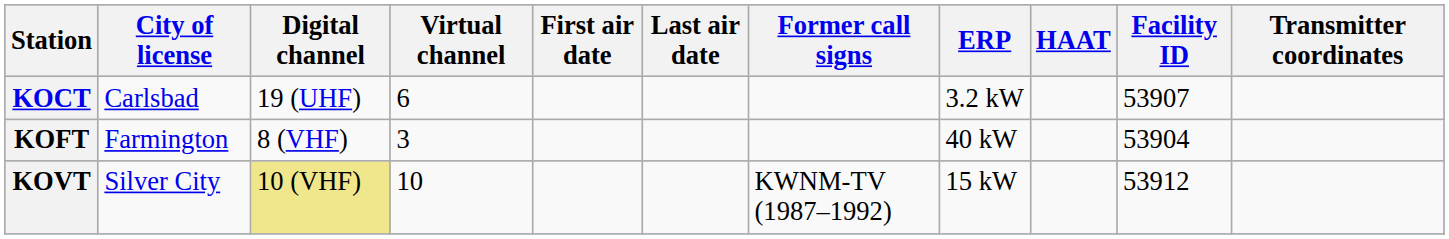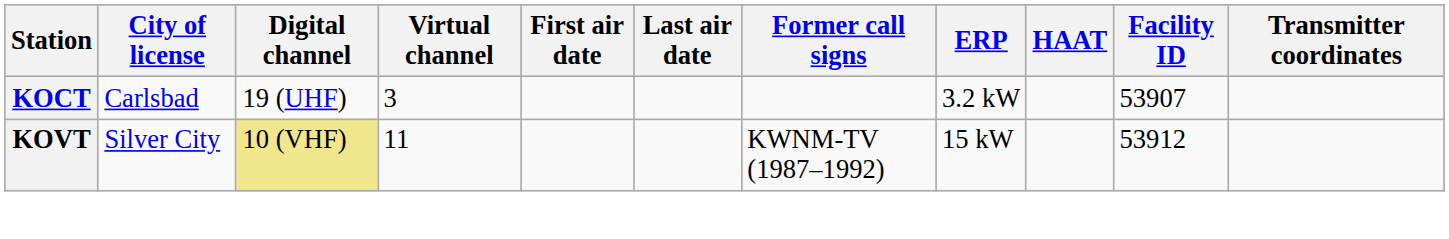KOCT | Virtual channel: 6 -> 3
- row: KOFT | Farmington | 8 (VHF) | 3 | 40 kW | 53904
KOVT | Virtual channel: 10 -> 11
